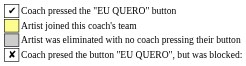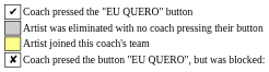rows swapped: Artist joined this coach's team <-> Artist was eliminated with no coach pressing their button
